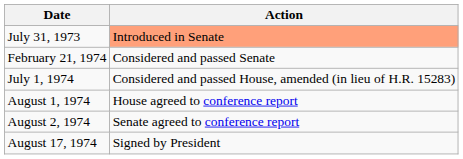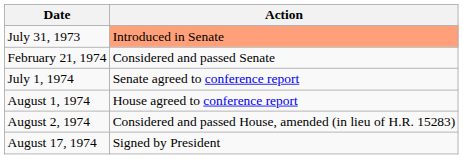July 1, 1974 | Action: Considered and passed House, amended (in lieu of H.R. 15283) -> Senate agreed to conference report
August 2, 1974 | Action: Senate agreed to conference report -> Considered and passed House, amended (in lieu of H.R. 15283)
